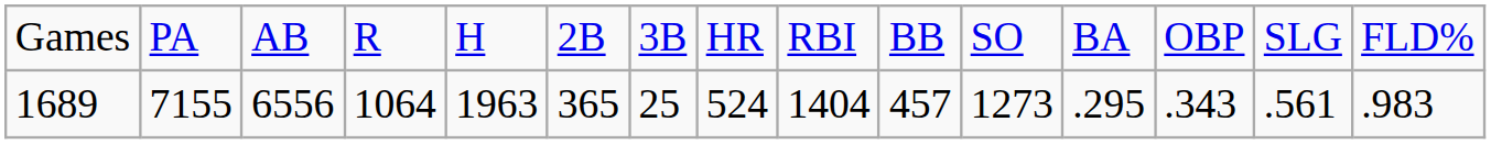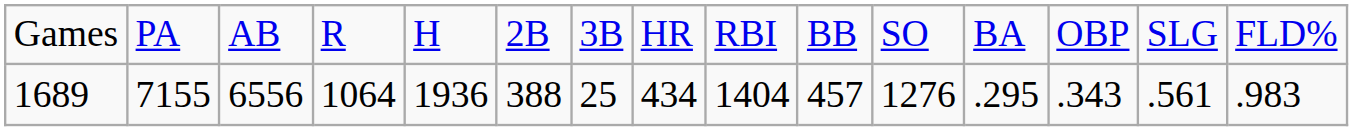1689 | column 5: 1963 -> 1936
1689 | column 6: 365 -> 388
1689 | column 8: 524 -> 434
1689 | column 11: 1273 -> 1276
